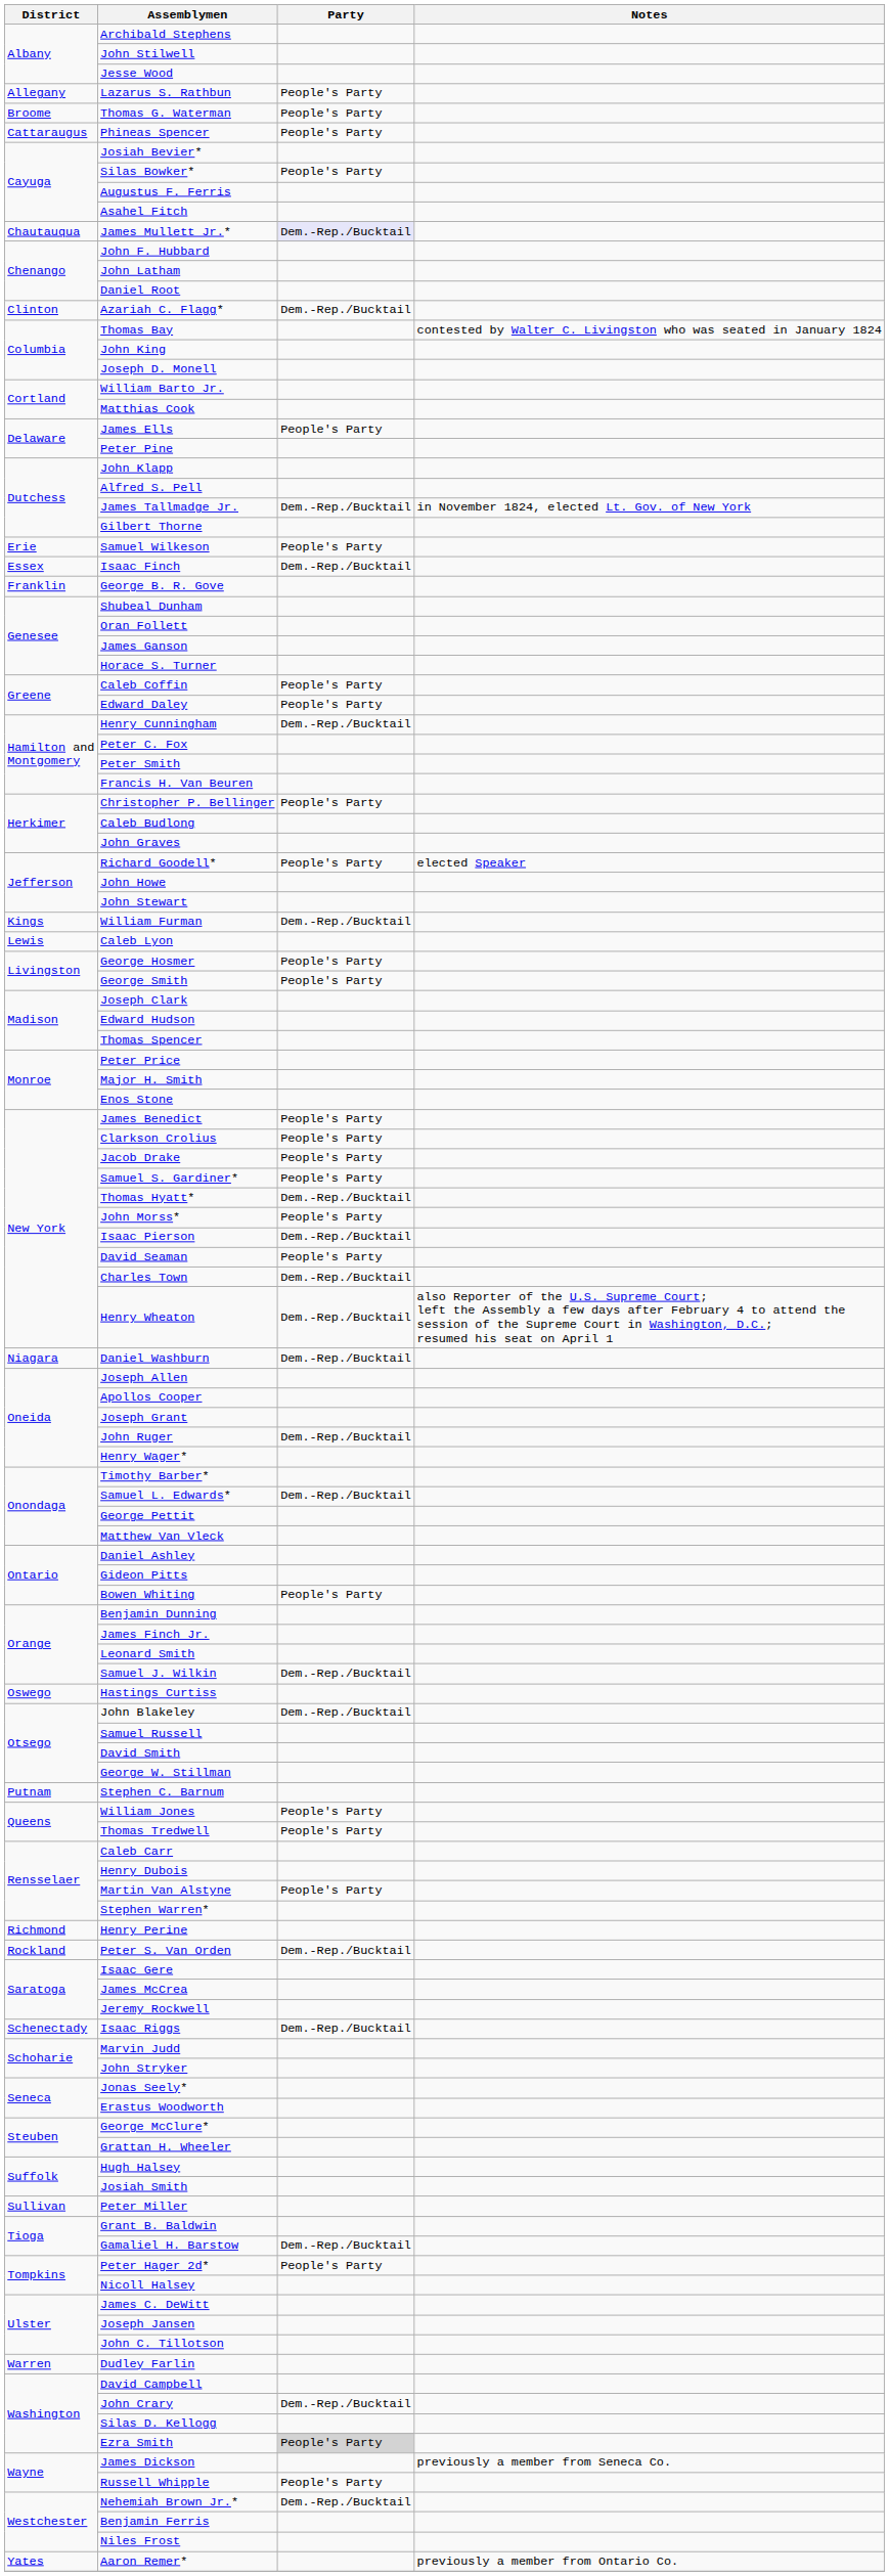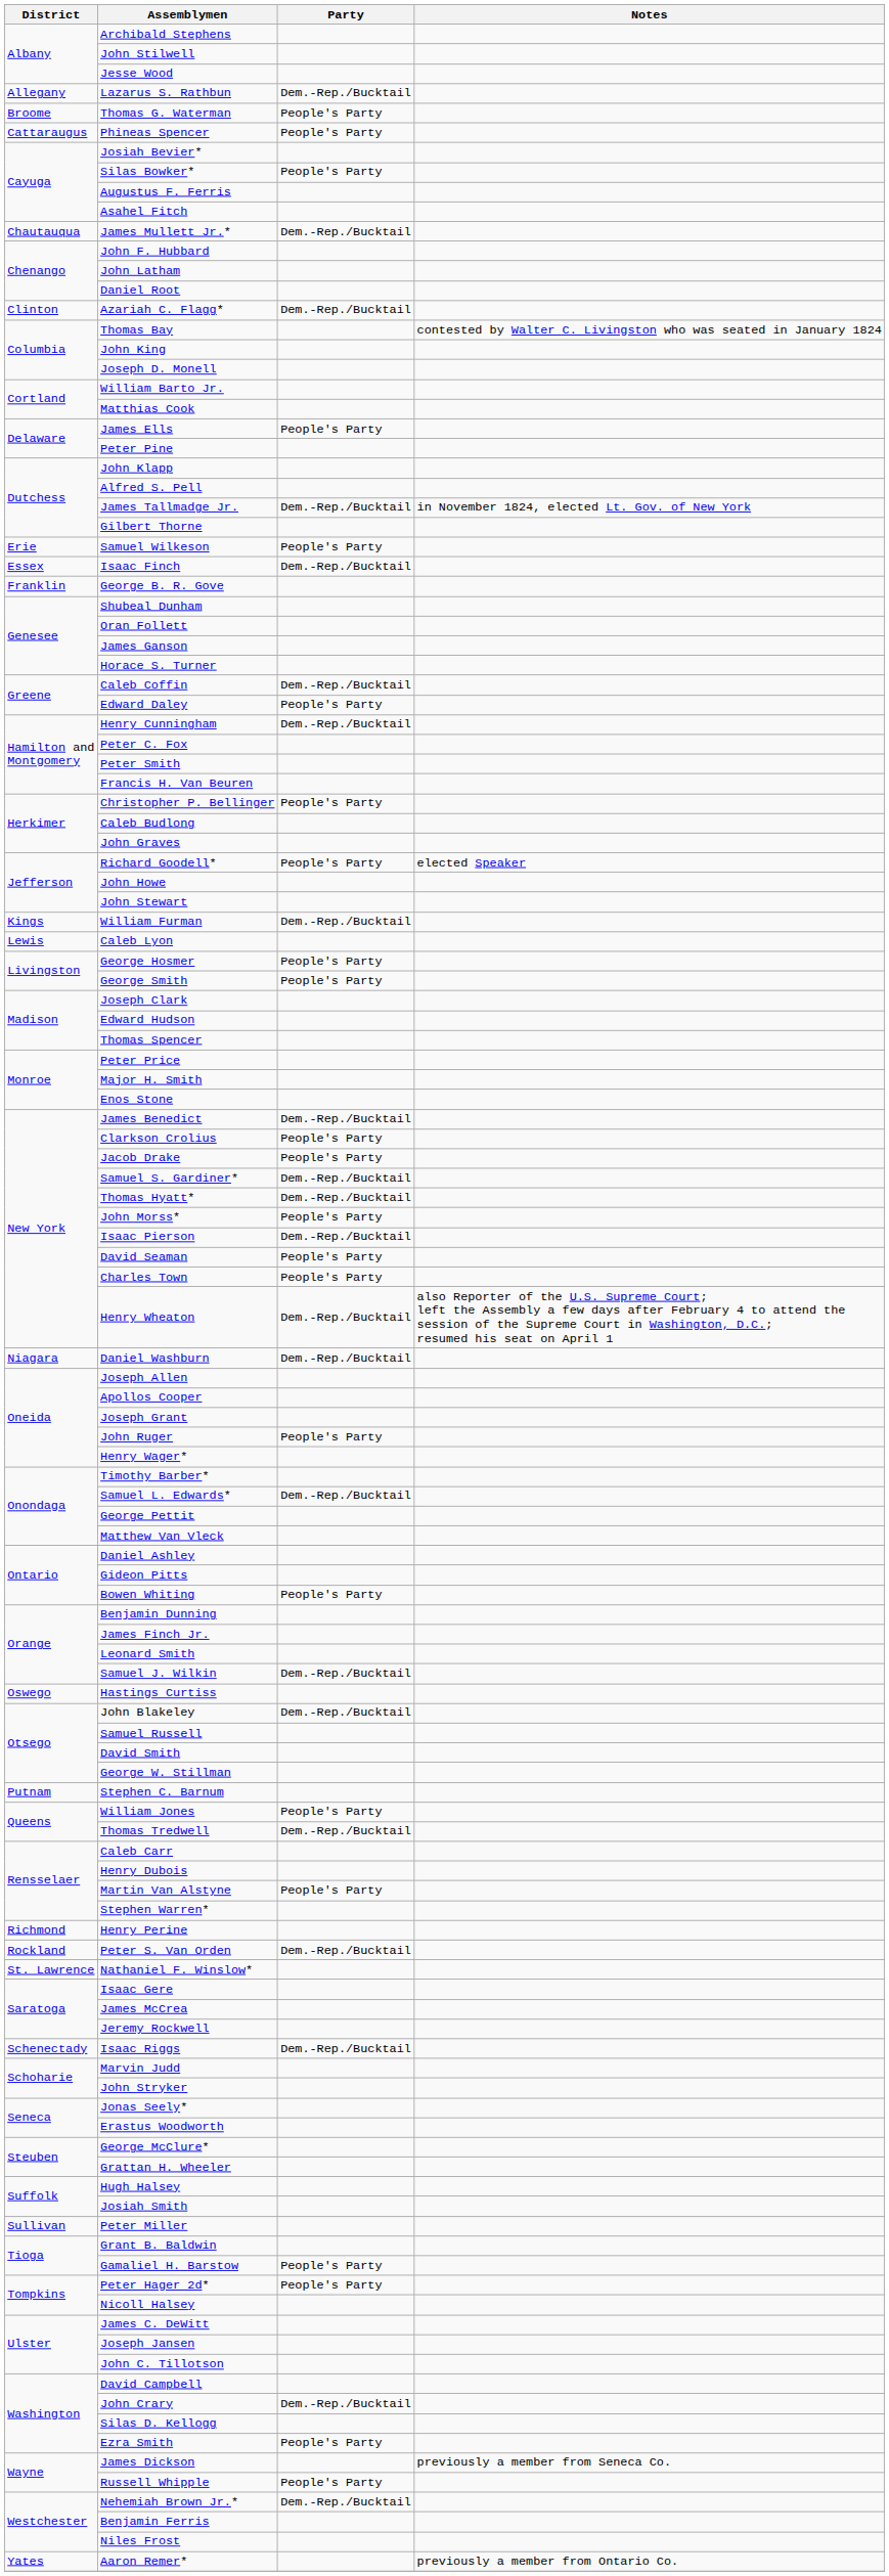Lazarus S. Rathbun | Party: People's Party -> Dem.-Rep./Bucktail
James Mullett Jr.* | Party: lavender background -> no background
Caleb Coffin | Party: People's Party -> Dem.-Rep./Bucktail
James Benedict | Party: People's Party -> Dem.-Rep./Bucktail
Samuel S. Gardiner* | Party: People's Party -> Dem.-Rep./Bucktail
Charles Town | Party: Dem.-Rep./Bucktail -> People's Party
John Ruger | Party: Dem.-Rep./Bucktail -> People's Party
Thomas Tredwell | Party: People's Party -> Dem.-Rep./Bucktail
+ row: St. Lawrence | Nathaniel F. Winslow*
Gamaliel H. Barstow | Party: Dem.-Rep./Bucktail -> People's Party
- row: Warren | Dudley Farlin
Ezra Smith | Party: lightgrey background -> no background
